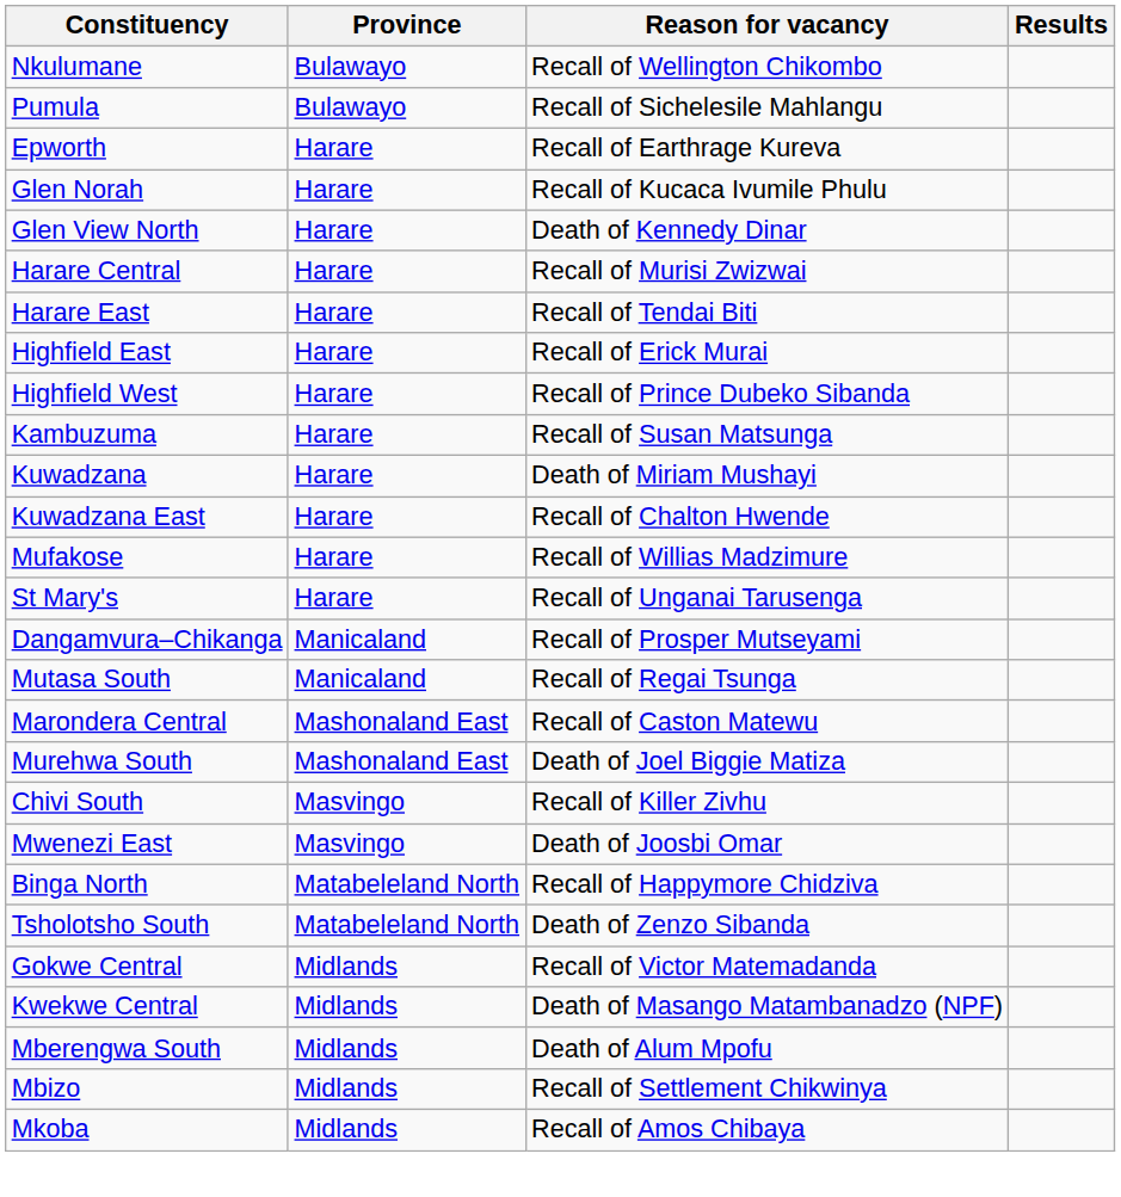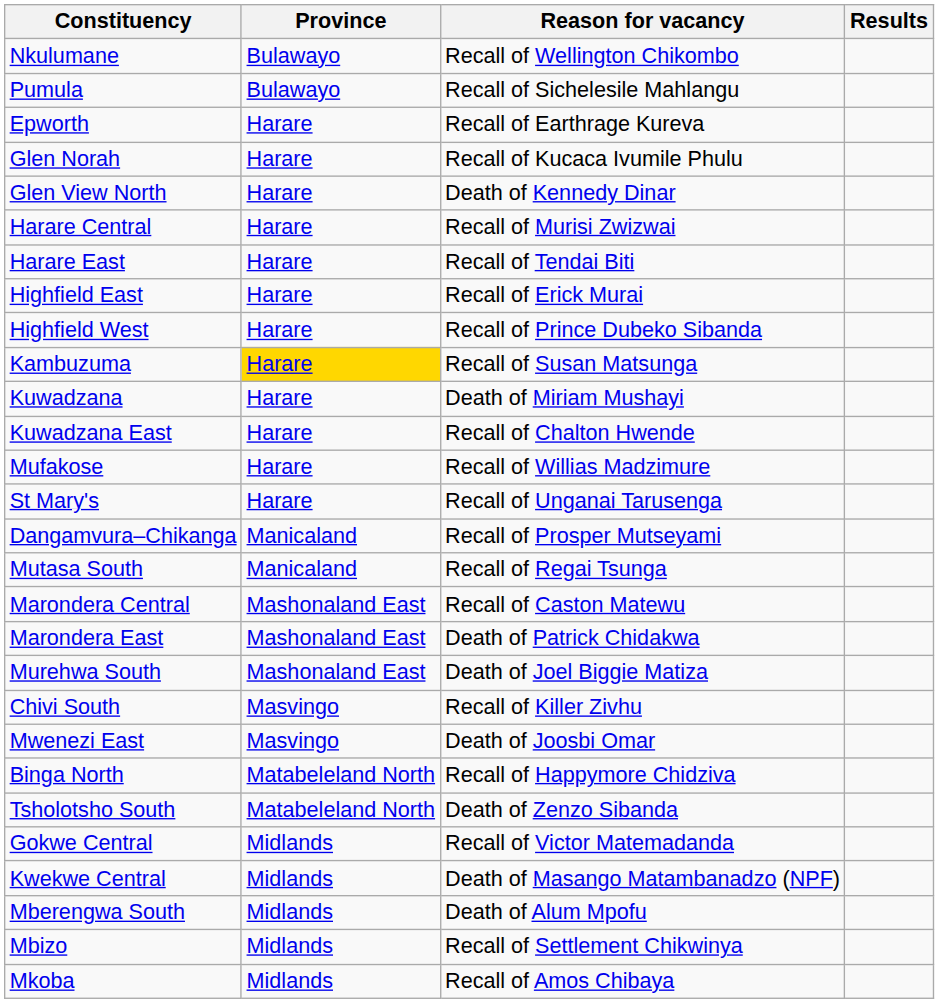Kambuzuma | Province: no background -> gold background
+ row: Marondera East | Mashonaland East | Death of Patrick Chidakwa
